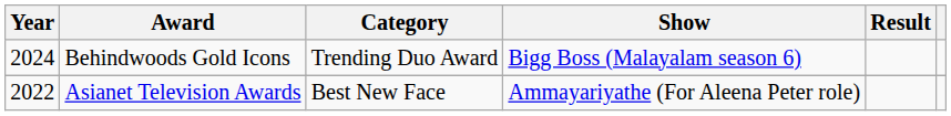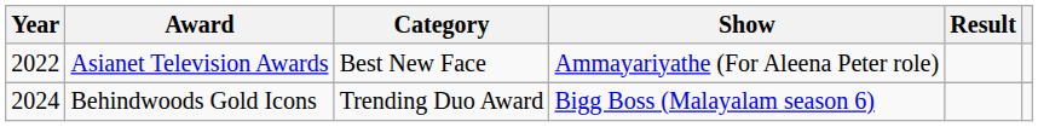rows swapped: Asianet Television Awards <-> Behindwoods Gold Icons
